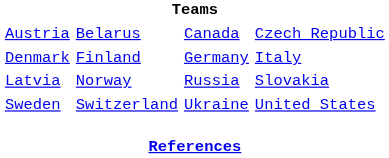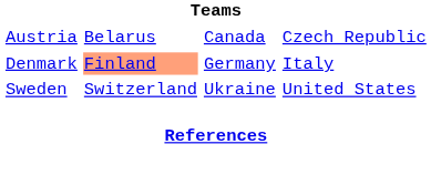Denmark | column 2: no background -> lightsalmon background
- row: Latvia | Norway | Russia | Slovakia
